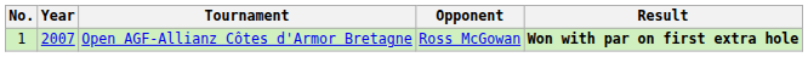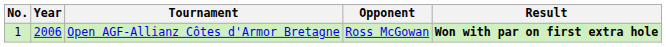Open AGF-Allianz Côtes d'Armor Bretagne | Year: 2007 -> 2006
